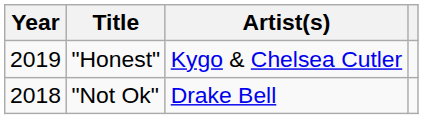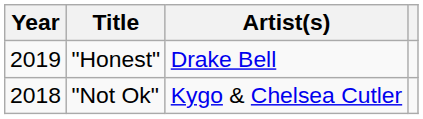"Honest" | Artist(s): Kygo & Chelsea Cutler -> Drake Bell
"Not Ok" | Artist(s): Drake Bell -> Kygo & Chelsea Cutler
